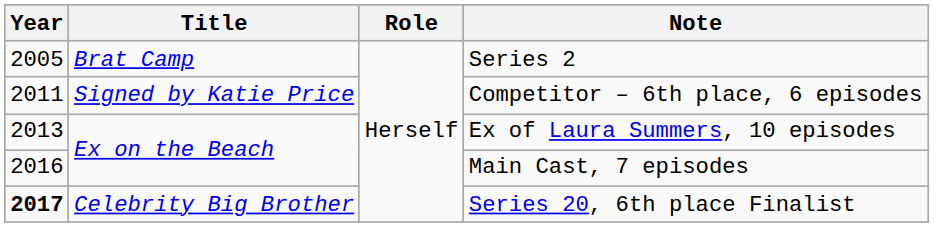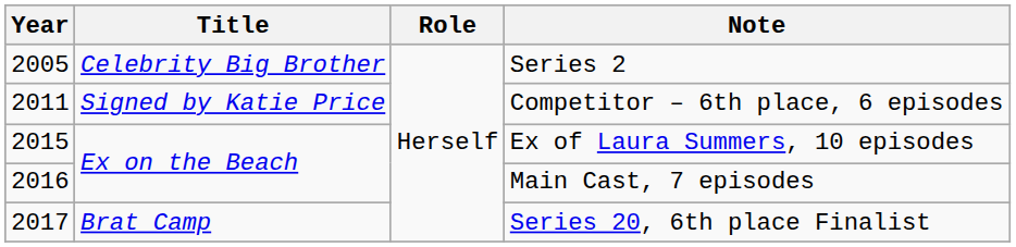Series 2 | Title: Brat Camp -> Celebrity Big Brother
Ex of Laura Summers, 10 episodes | Year: 2013 -> 2015
Series 20, 6th place Finalist | Year: bold -> normal
Series 20, 6th place Finalist | Title: Celebrity Big Brother -> Brat Camp
